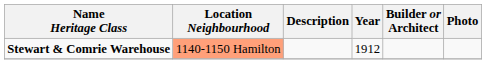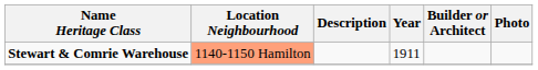Stewart & Comrie Warehouse | Year: 1912 -> 1911
